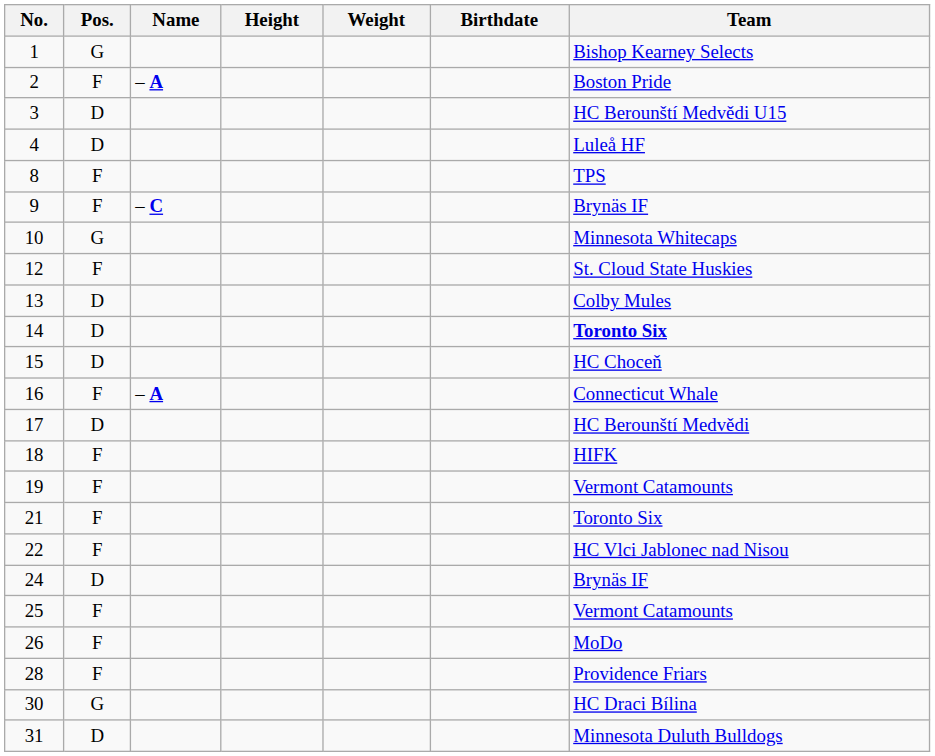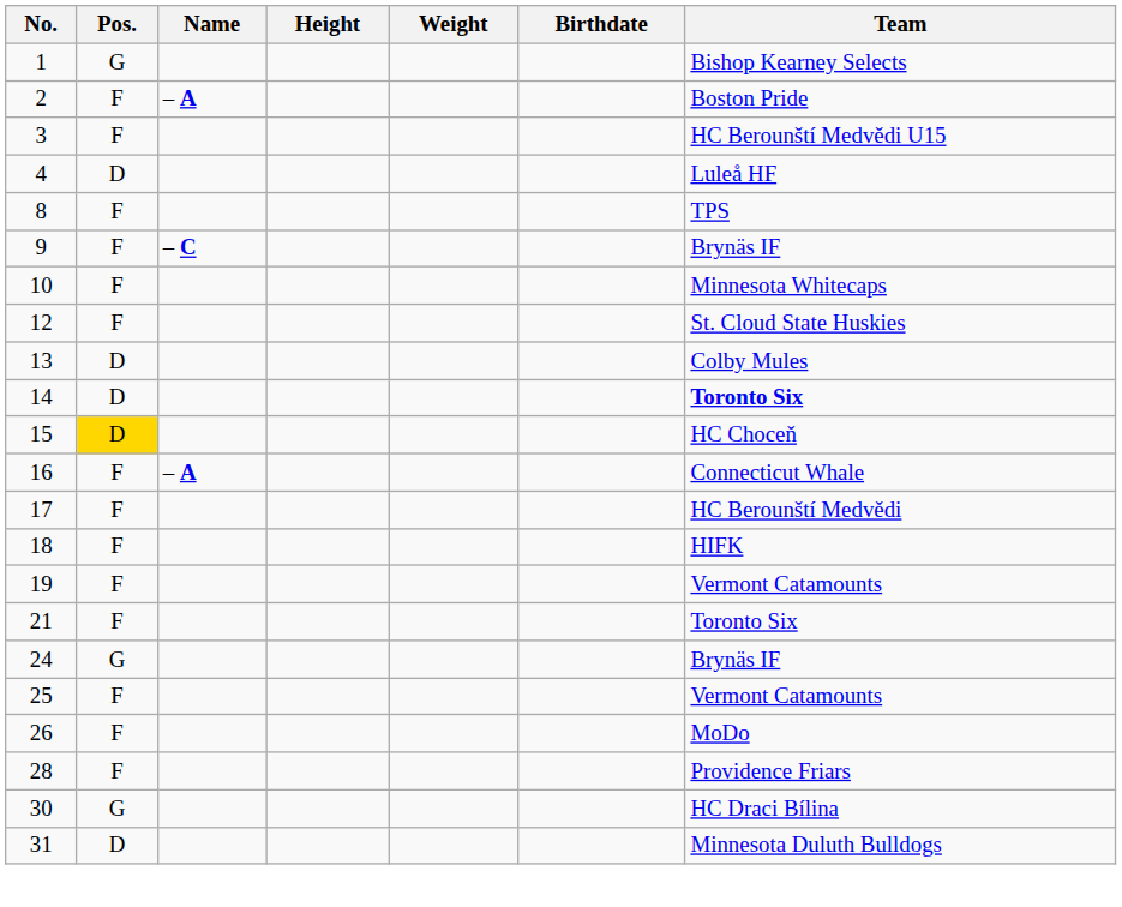3 | Pos.: D -> F
10 | Pos.: G -> F
15 | Pos.: no background -> gold background
17 | Pos.: D -> F
- row: 22 | F | HC Vlci Jablonec nad Nisou
24 | Pos.: D -> G
